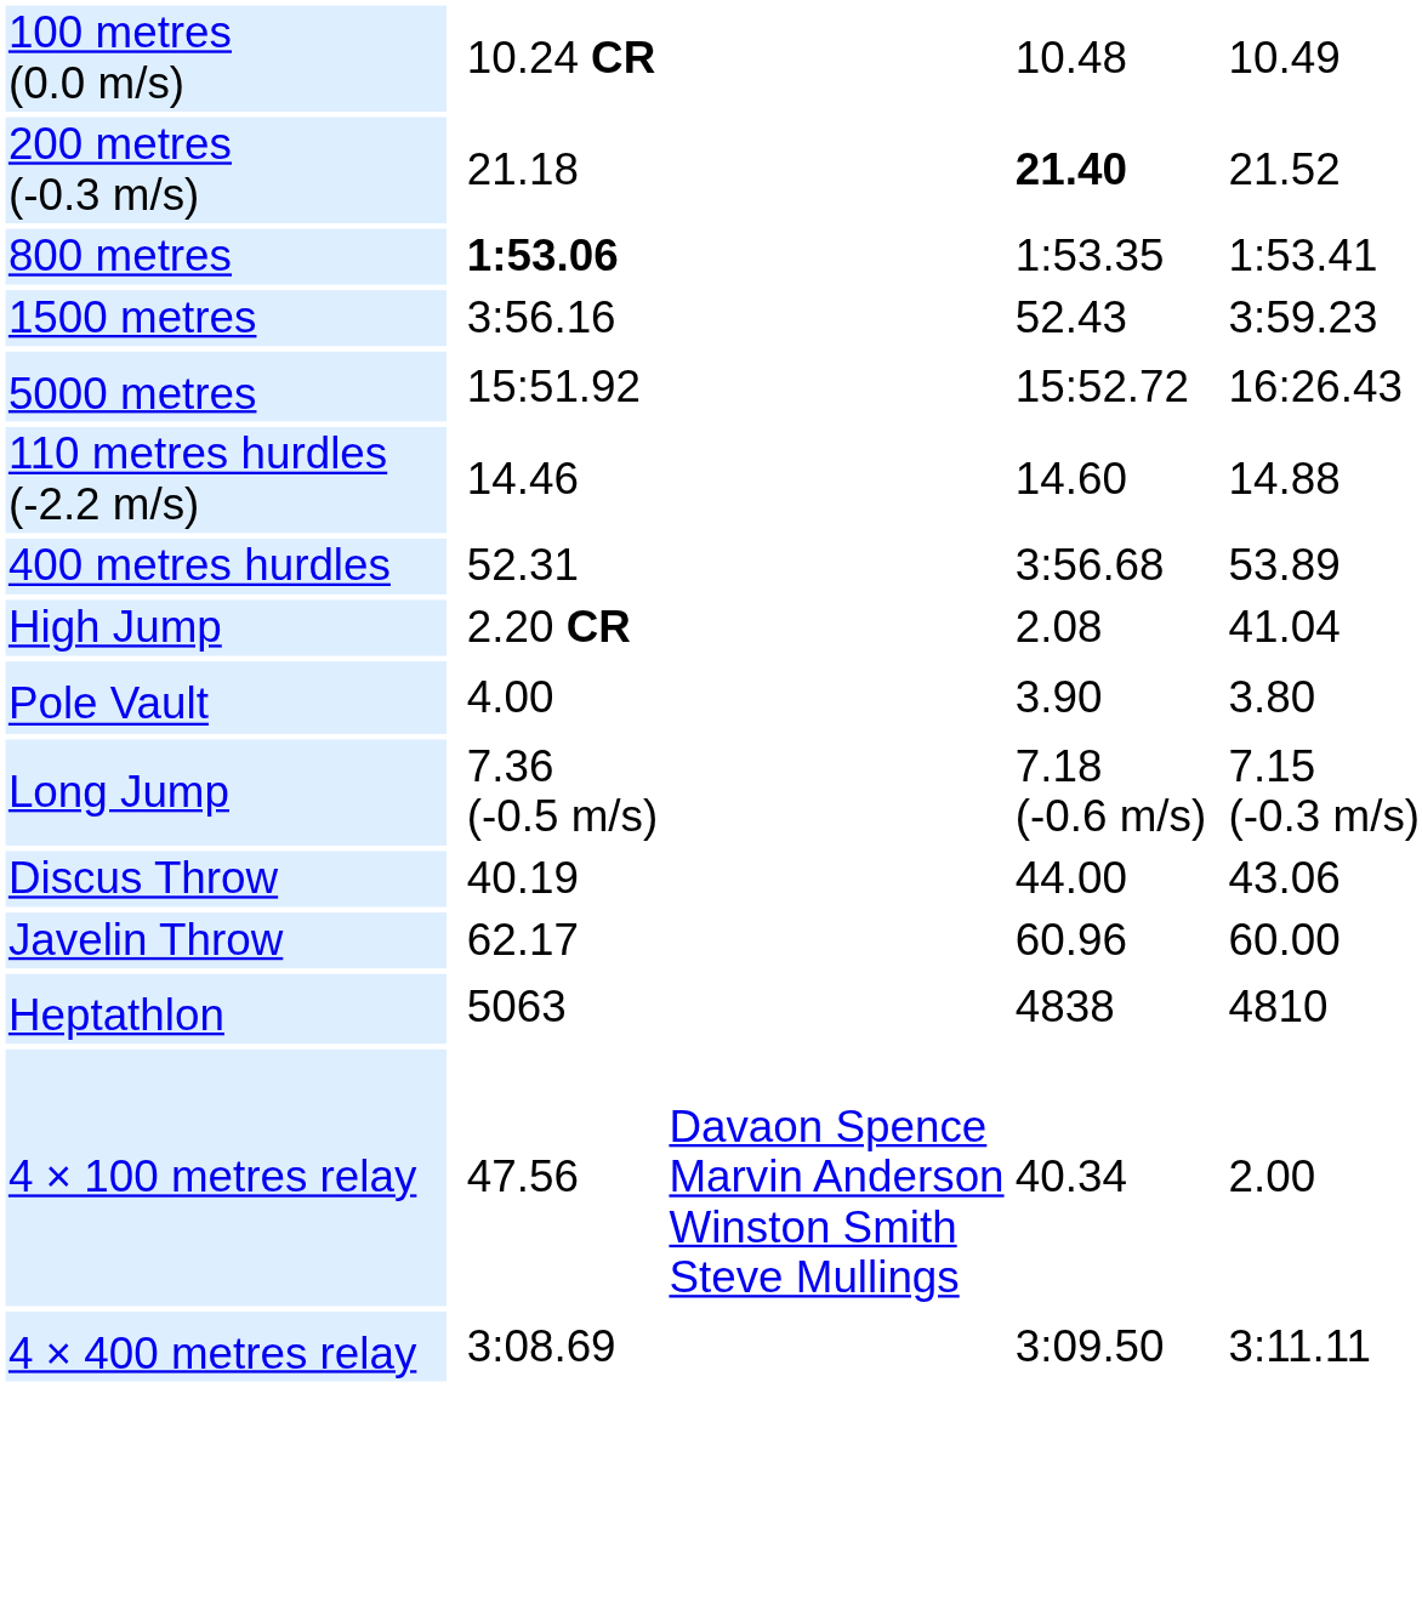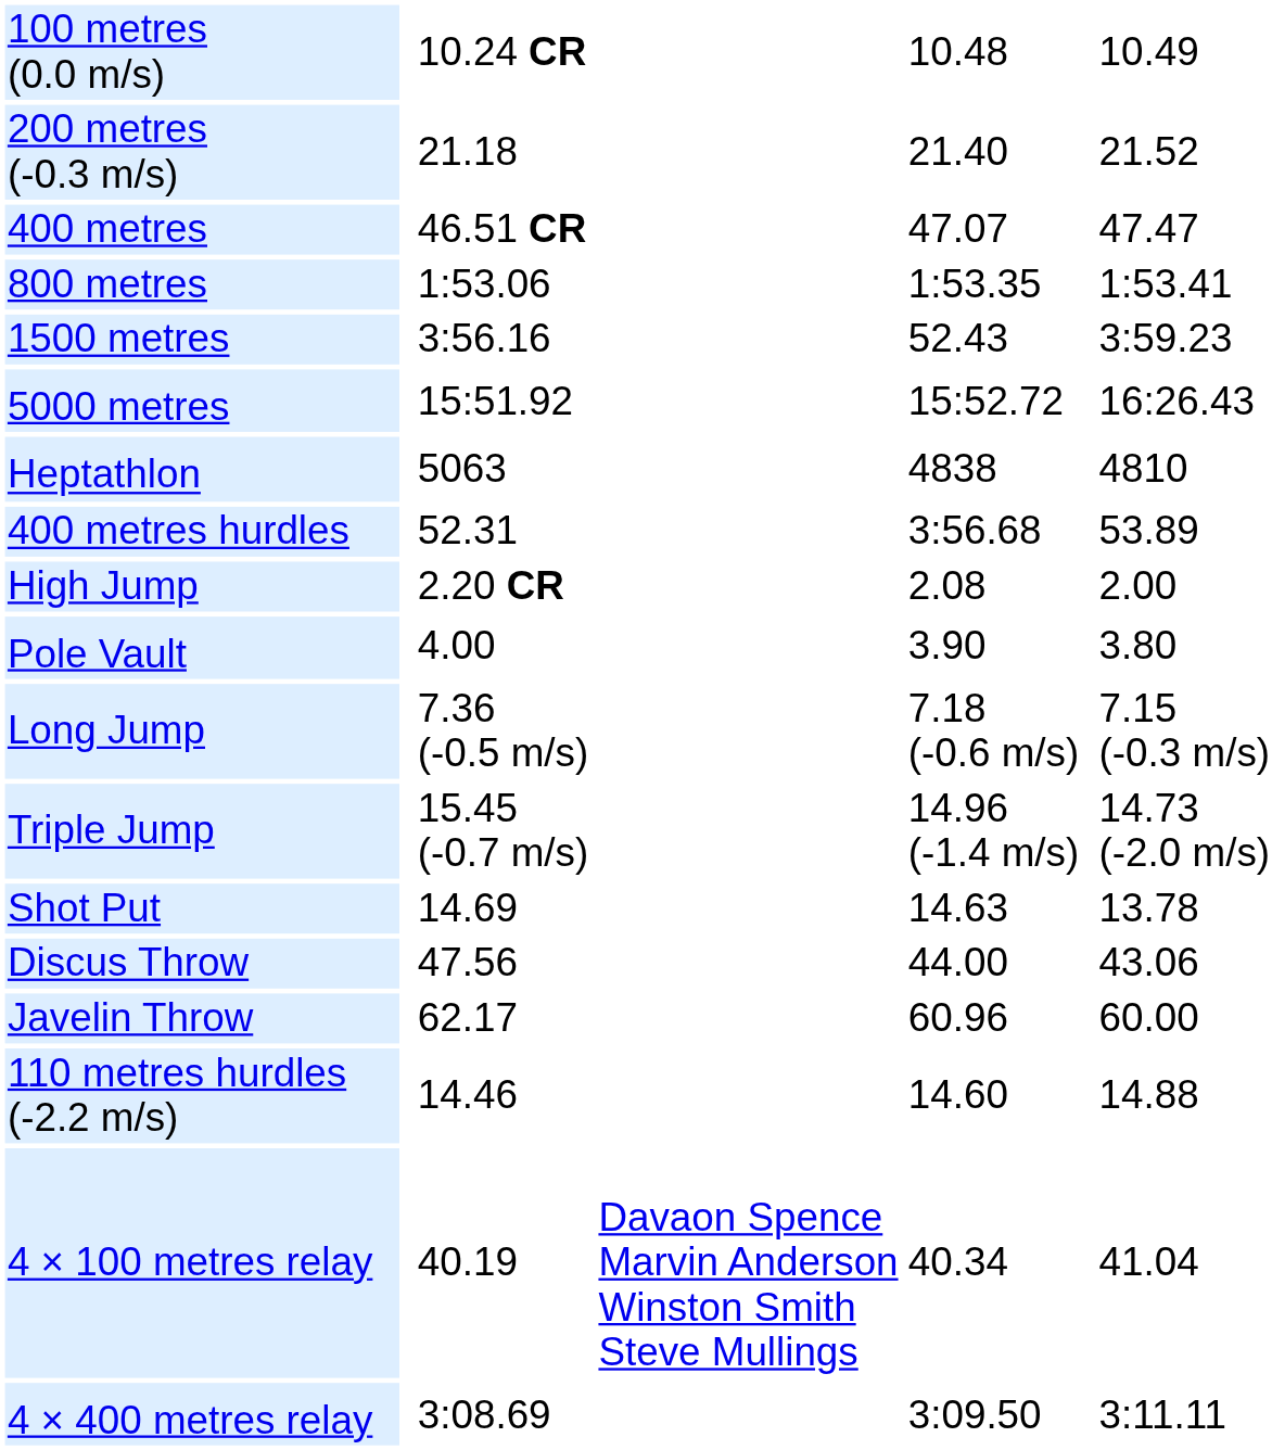200 metres (-0.3 m/s) | column 5: bold -> normal
+ row: 400 metres | 46.51 CR | 47.07 | 47.47
800 metres | column 3: bold -> normal
rows swapped: 110 metres hurdles (-2.2 m/s) <-> Heptathlon
High Jump | column 7: 41.04 -> 2.00
+ row: Triple Jump | 15.45 (-0.7 m/s) | 14.96 (-1.4 m/s) | 14.73 (-2.0 m/s)
+ row: Shot Put | 14.69 | 14.63 | 13.78
Discus Throw | column 3: 40.19 -> 47.56
4 × 100 metres relay | column 3: 47.56 -> 40.19
4 × 100 metres relay | column 7: 2.00 -> 41.04
